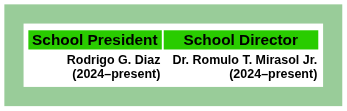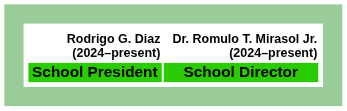rows swapped: School President <-> Rodrigo G. Diaz (2024–present)
